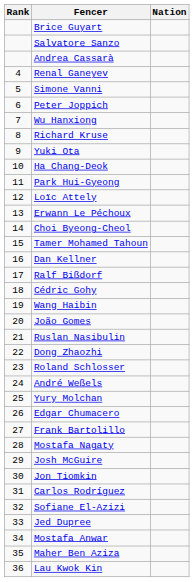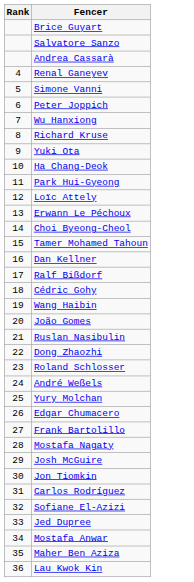- column: Nation
